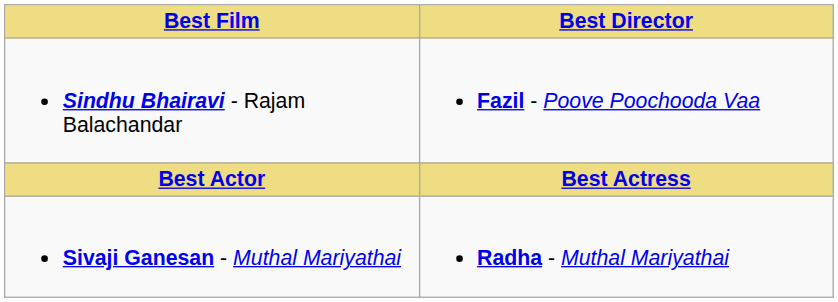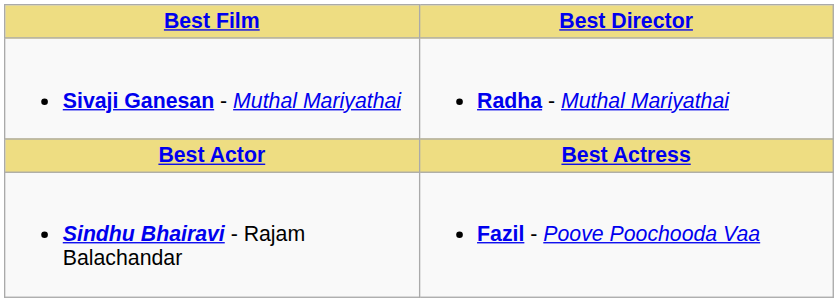rows swapped: Sindhu Bhairavi - Rajam Balachandar <-> Sivaji Ganesan - Muthal Mariyathai
